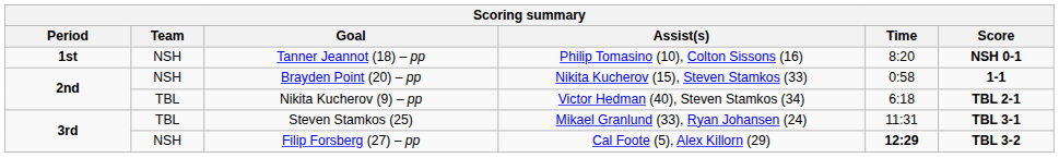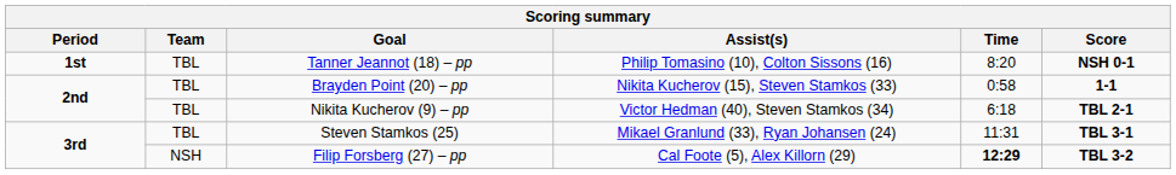Tanner Jeannot (18) – pp | Team: NSH -> TBL
Brayden Point (20) – pp | Team: NSH -> TBL
